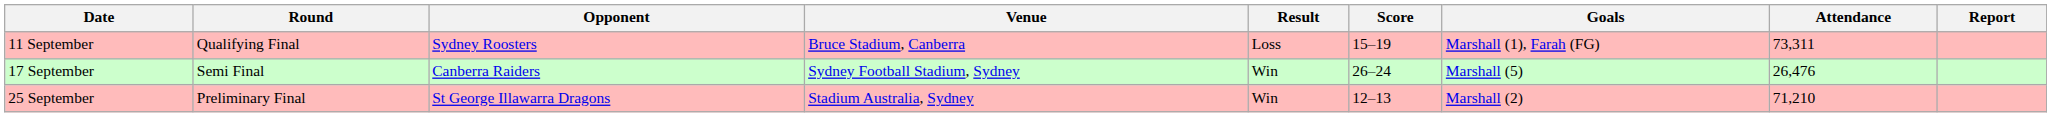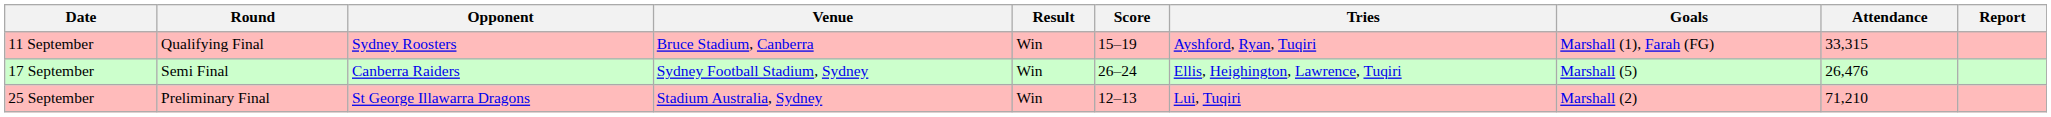+ column: Tries | Ayshford, Ryan, Tuqiri | Ellis, Heighington, Lawrence, Tuqiri | Lui, Tuqiri
11 September | Result: Loss -> Win
11 September | Attendance: 73,311 -> 33,315
